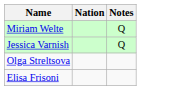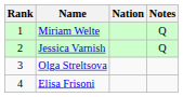+ column: Rank | 1 | 2 | 3 | 4
